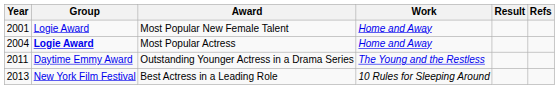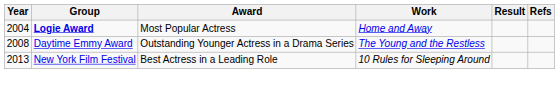- row: 2001 | Logie Award | Most Popular New Female Talent | Home and Away
Outstanding Younger Actress in a Drama Series | Year: 2011 -> 2008
